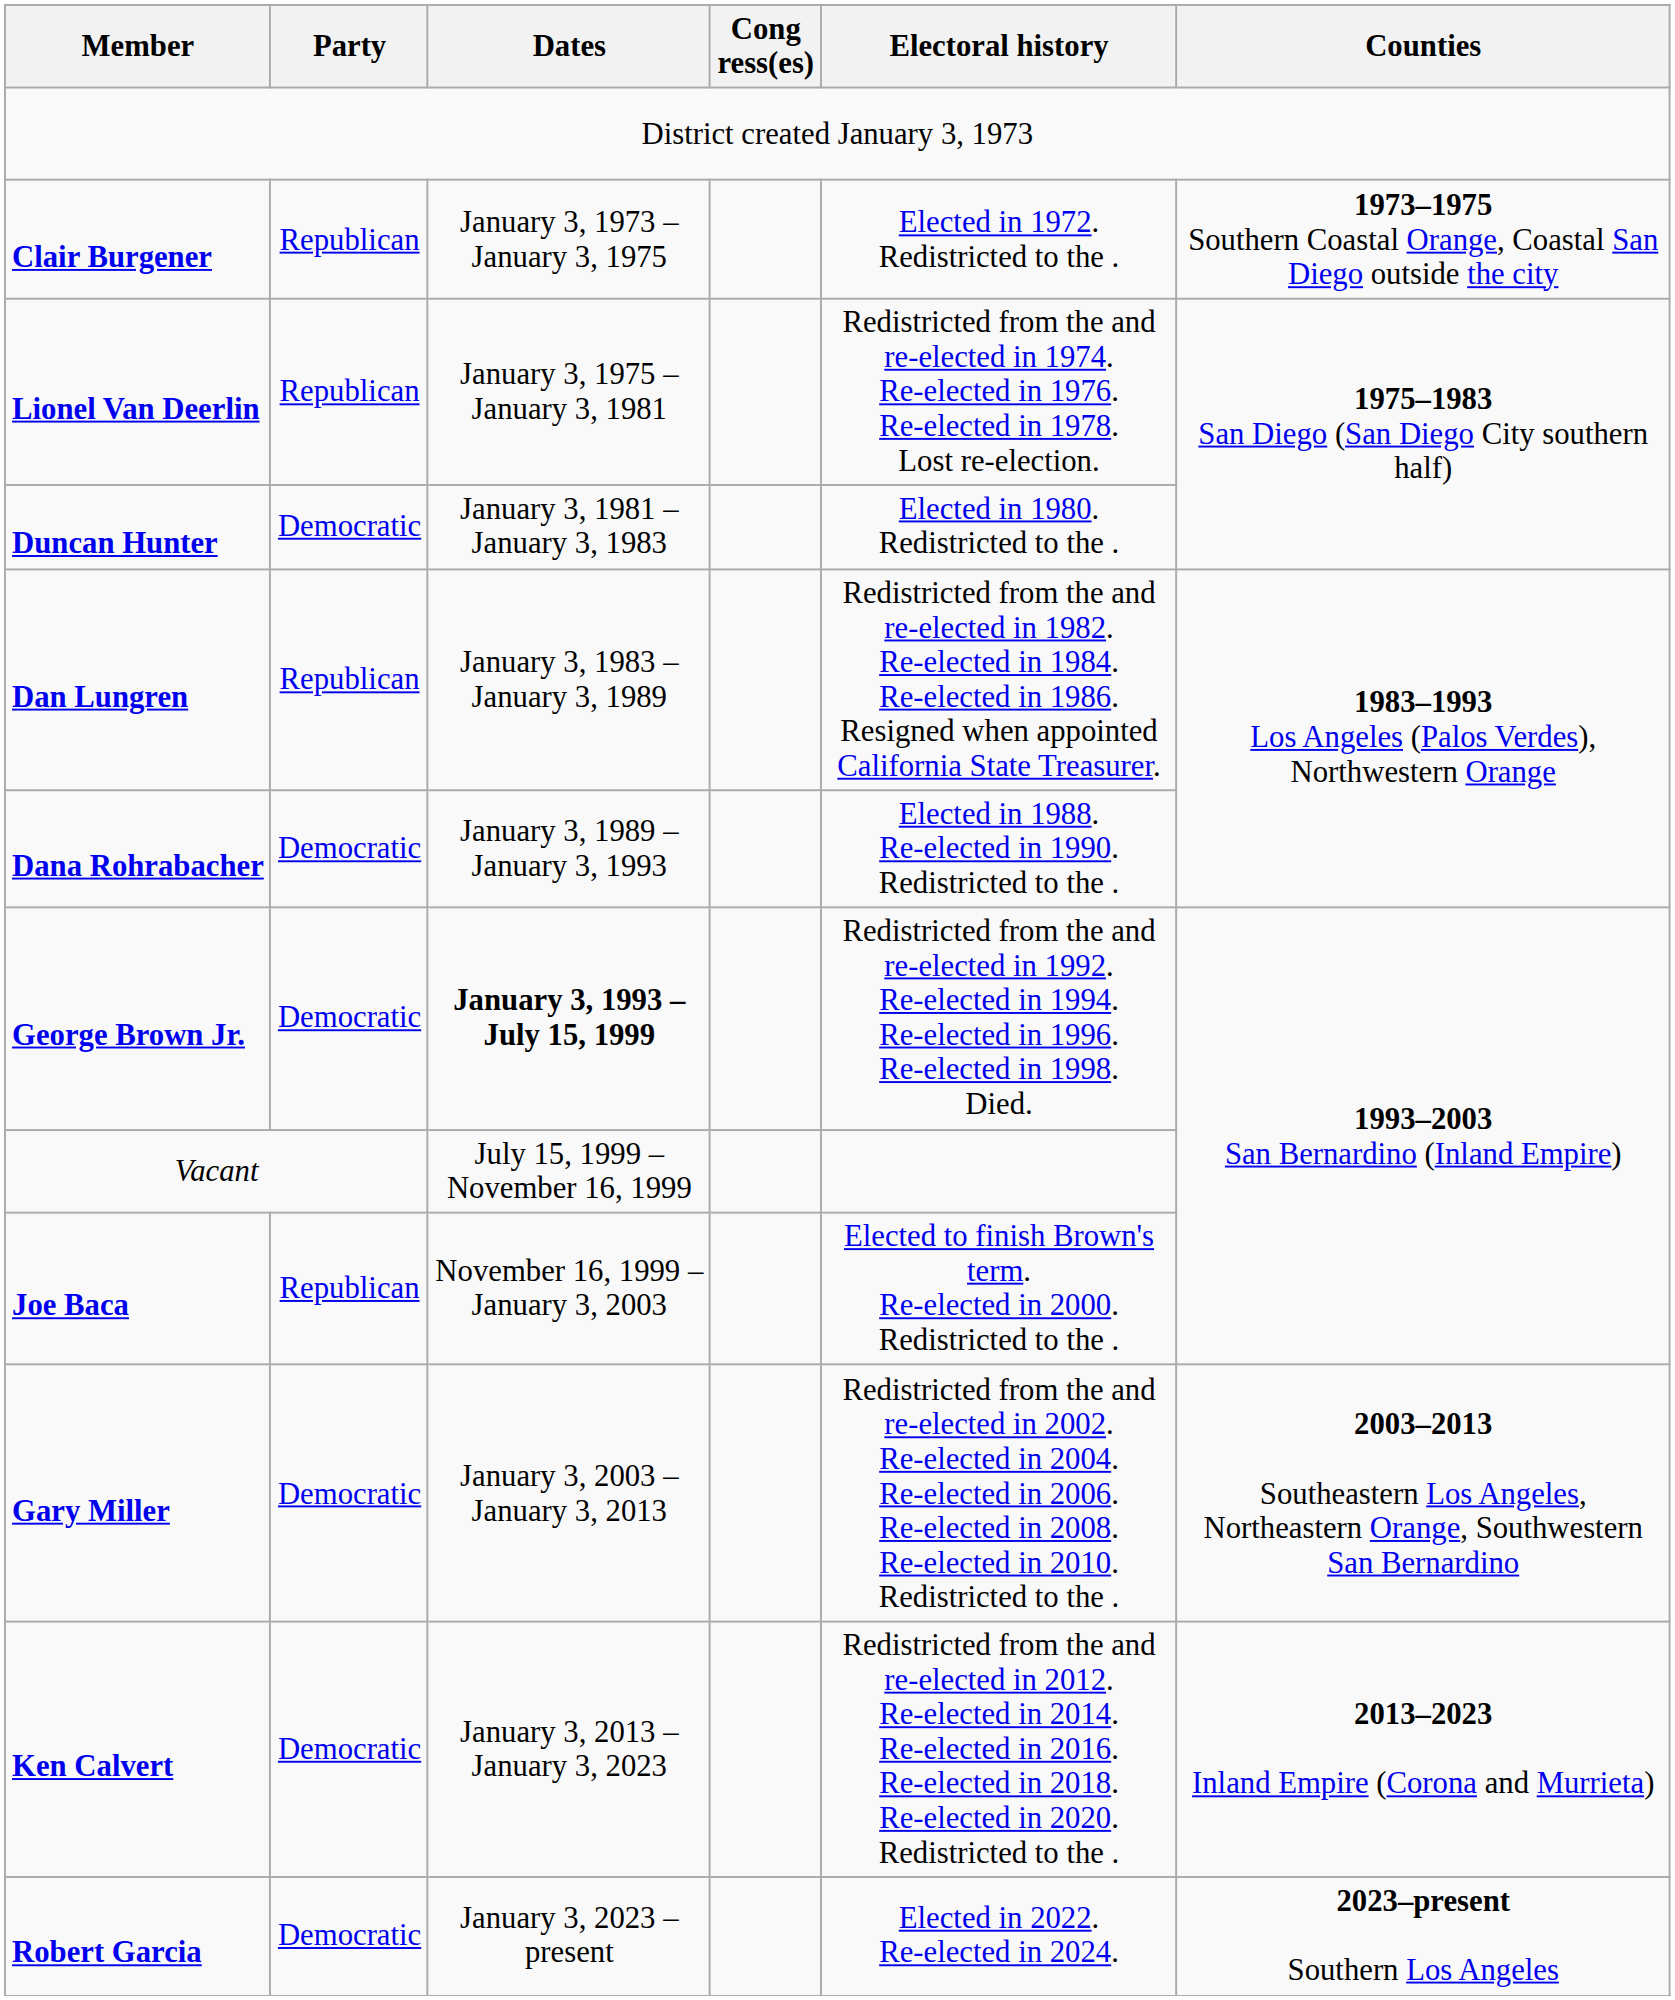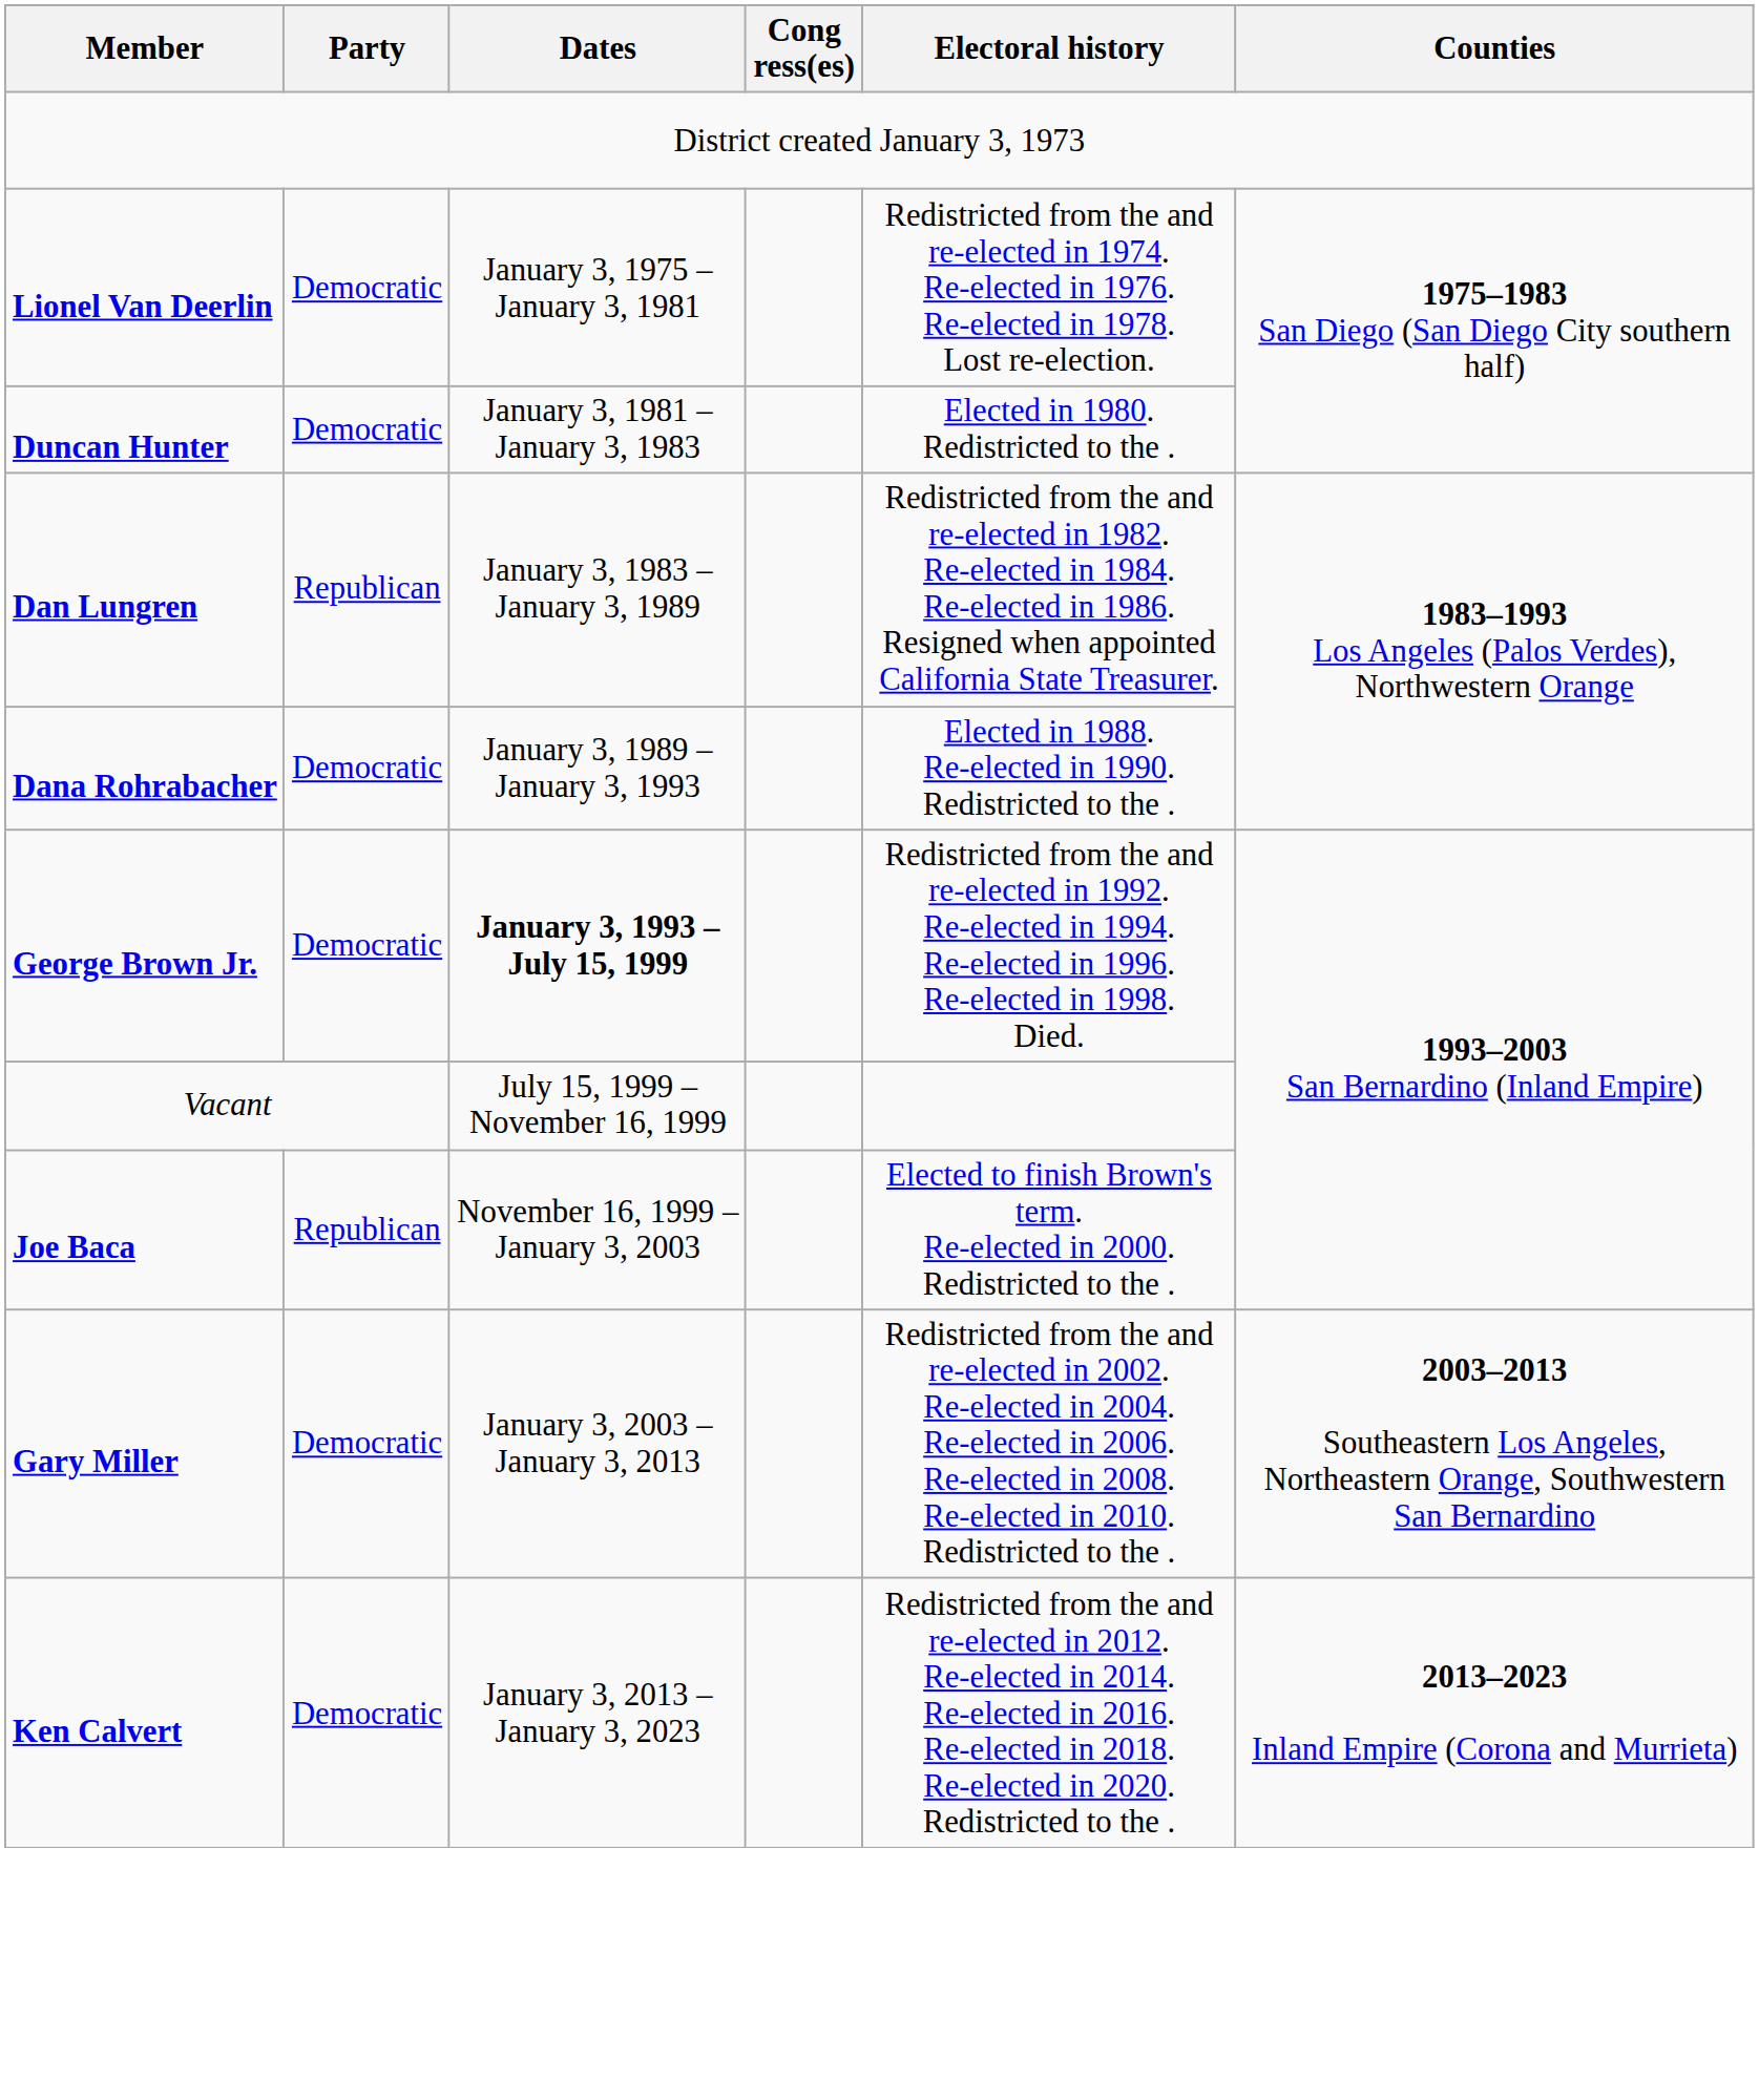- row: Clair Burgener | Republican | January 3, 1973 – January 3, 1975 | Elected in 1972. Redistricted to the . | 1973–1975 Southern Coastal Orange, Coastal San Diego outside the city
Lionel Van Deerlin | Party: Republican -> Democratic
- row: Robert Garcia | Democratic | January 3, 2023 – present | Elected in 2022. Re-elected in 2024. | 2023–present Southern Los Angeles
